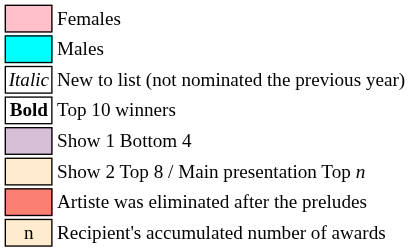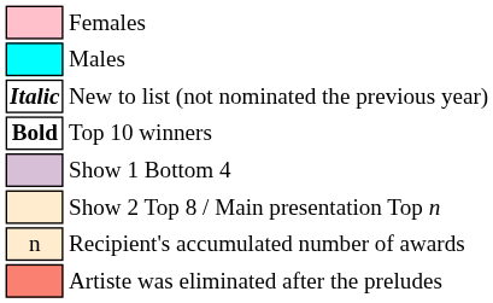New to list (not nominated the previous year) | column 1: normal -> bold
rows swapped: Recipient's accumulated number of awards <-> Artiste was eliminated after the preludes
